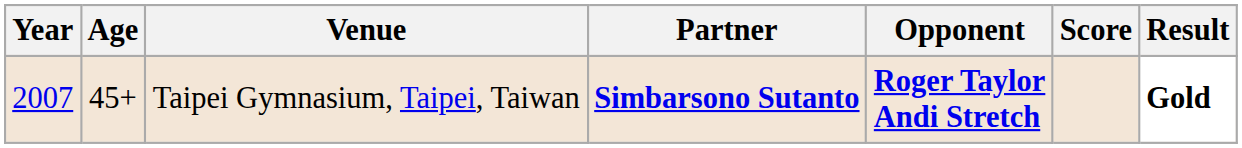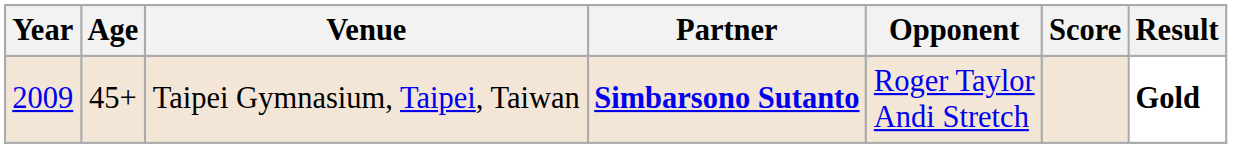Taipei Gymnasium, Taipei, Taiwan | Year: 2007 -> 2009
Taipei Gymnasium, Taipei, Taiwan | Opponent: bold -> normal
